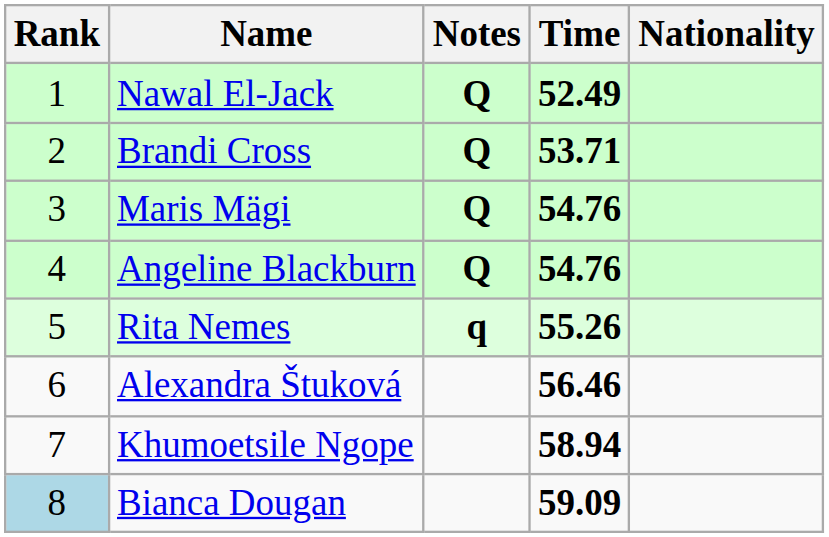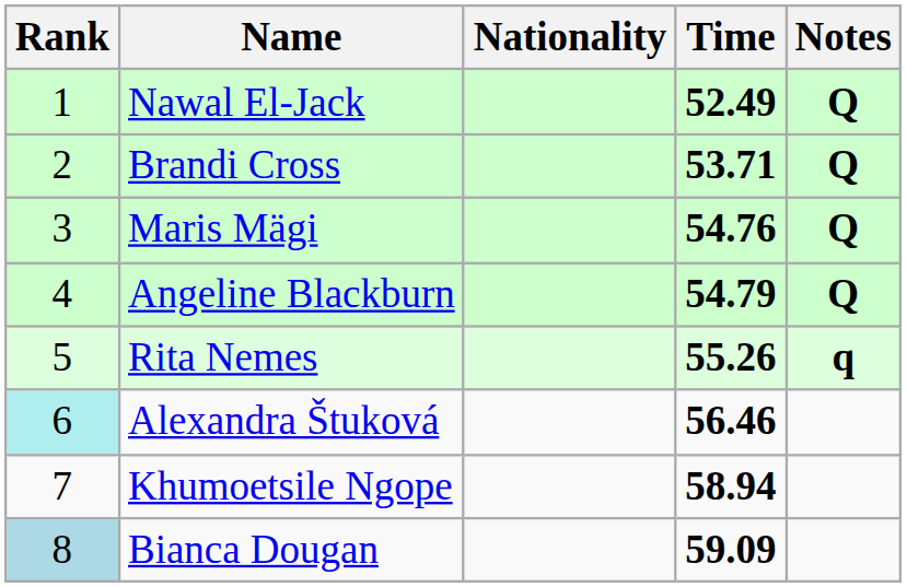columns swapped: Nationality <-> Notes
Angeline Blackburn | Time: 54.76 -> 54.79
Alexandra Štuková | Rank: no background -> paleturquoise background
